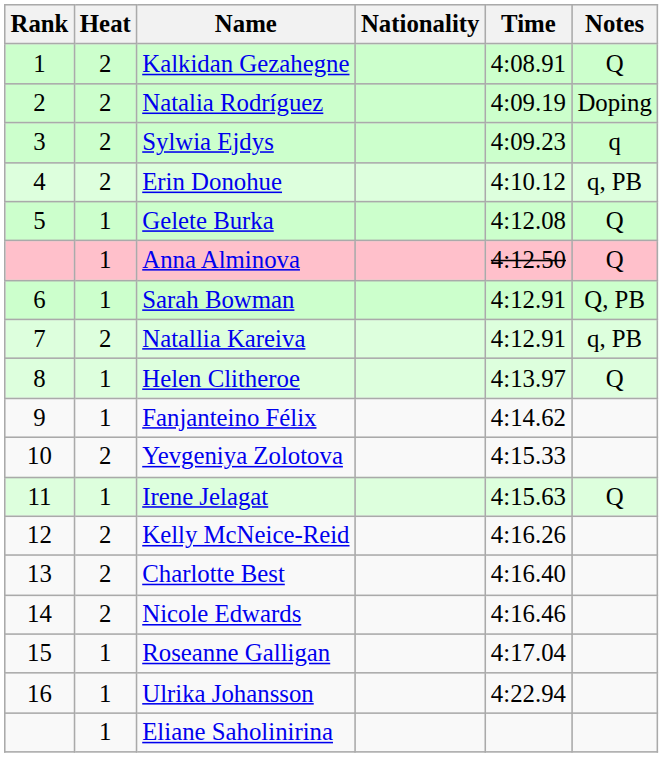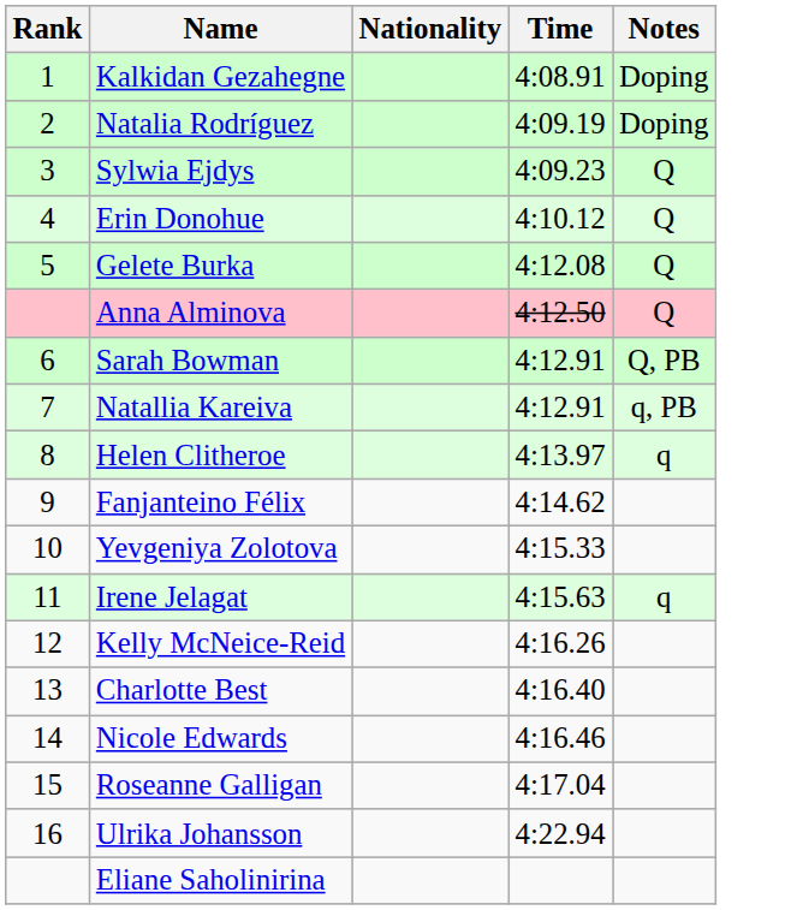- column: Heat | 2 | 2 | 2 | 2 | 1 | 1 | 1 | 2 | 1 | 1 | 2 | 1 | 2 | 2 | 2 | 1 | 1 | 1
Kalkidan Gezahegne | Notes: Q -> Doping
Sylwia Ejdys | Notes: q -> Q
Erin Donohue | Notes: q, PB -> Q
Helen Clitheroe | Notes: Q -> q
Irene Jelagat | Notes: Q -> q
